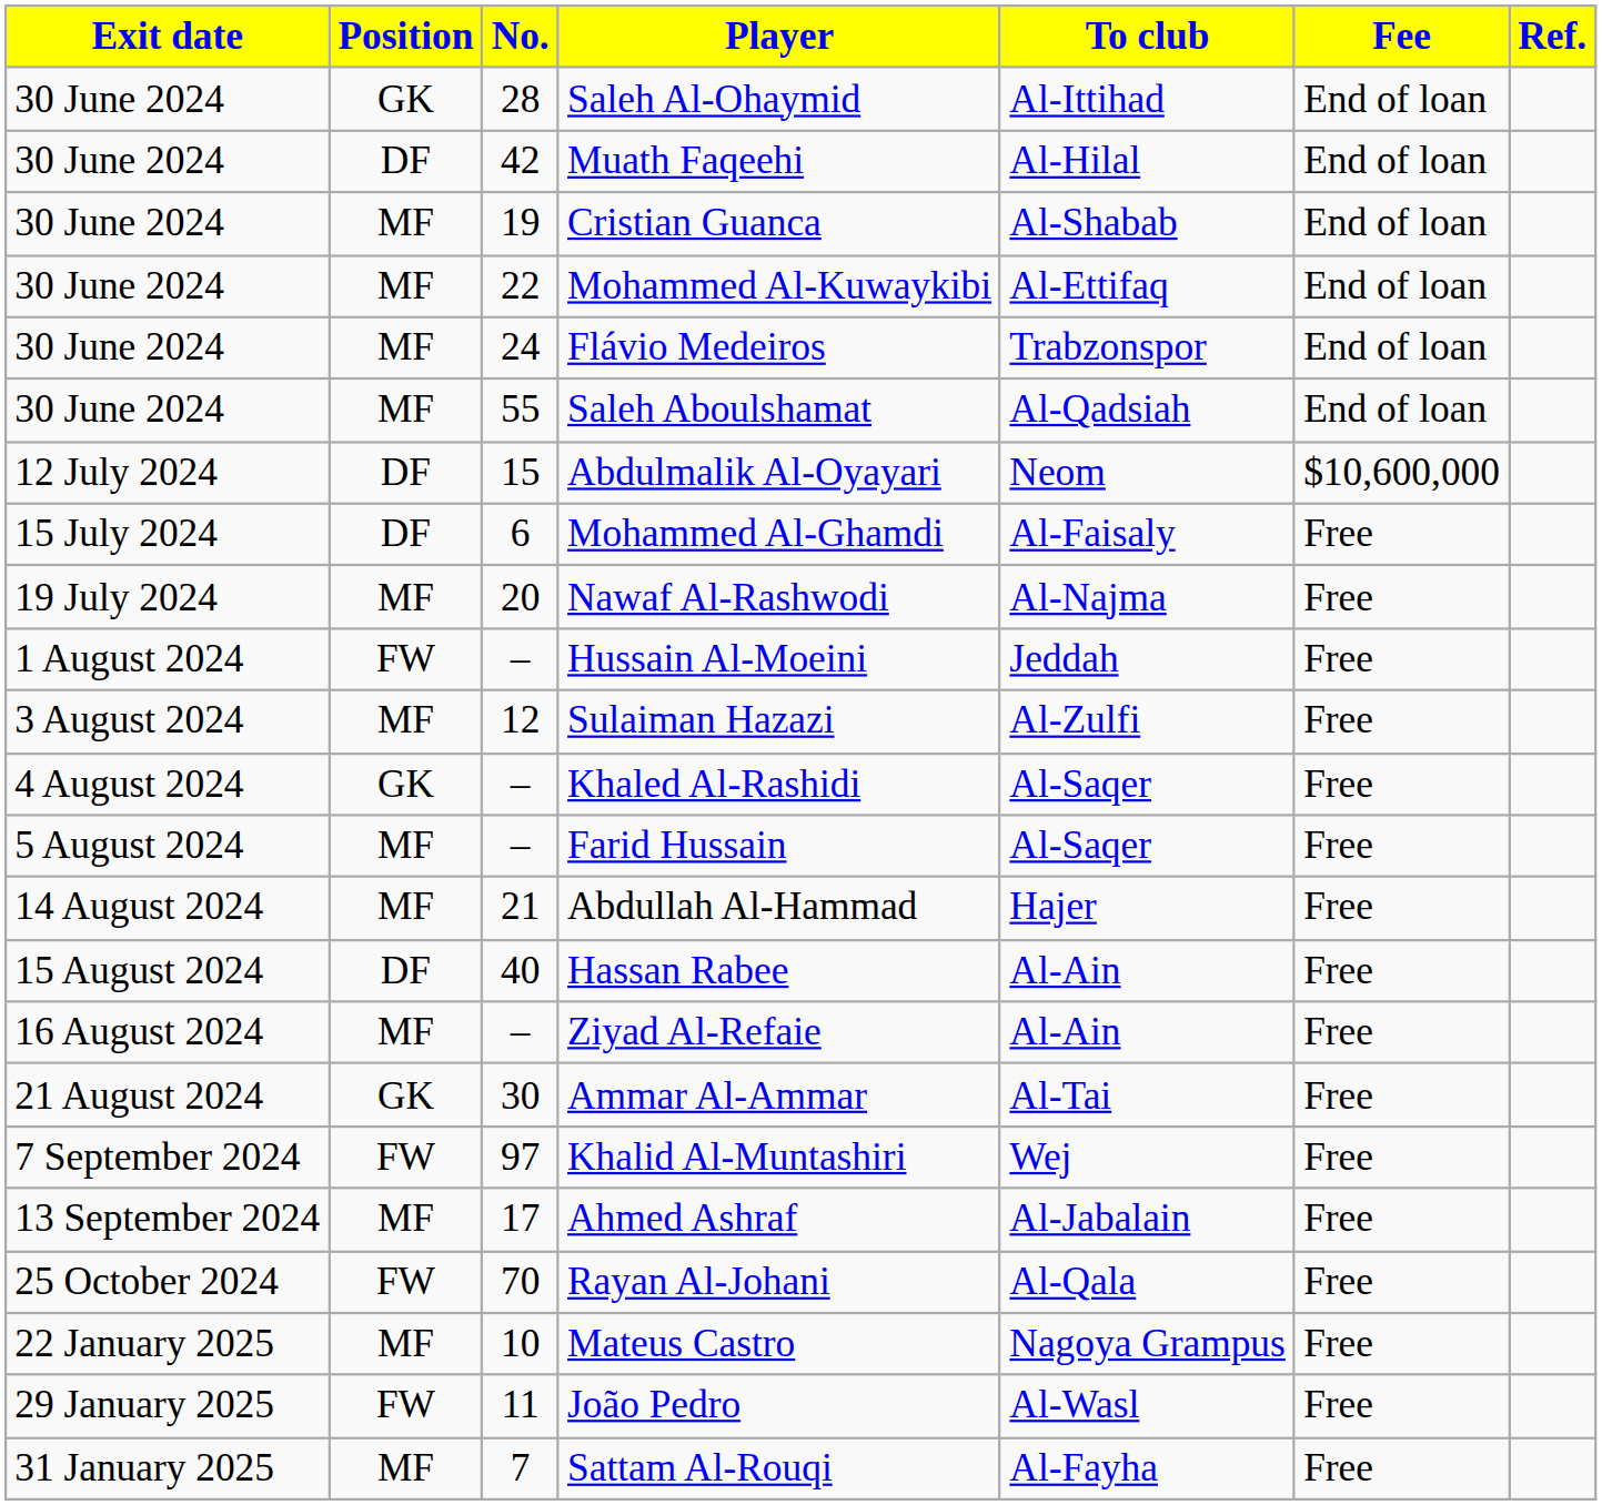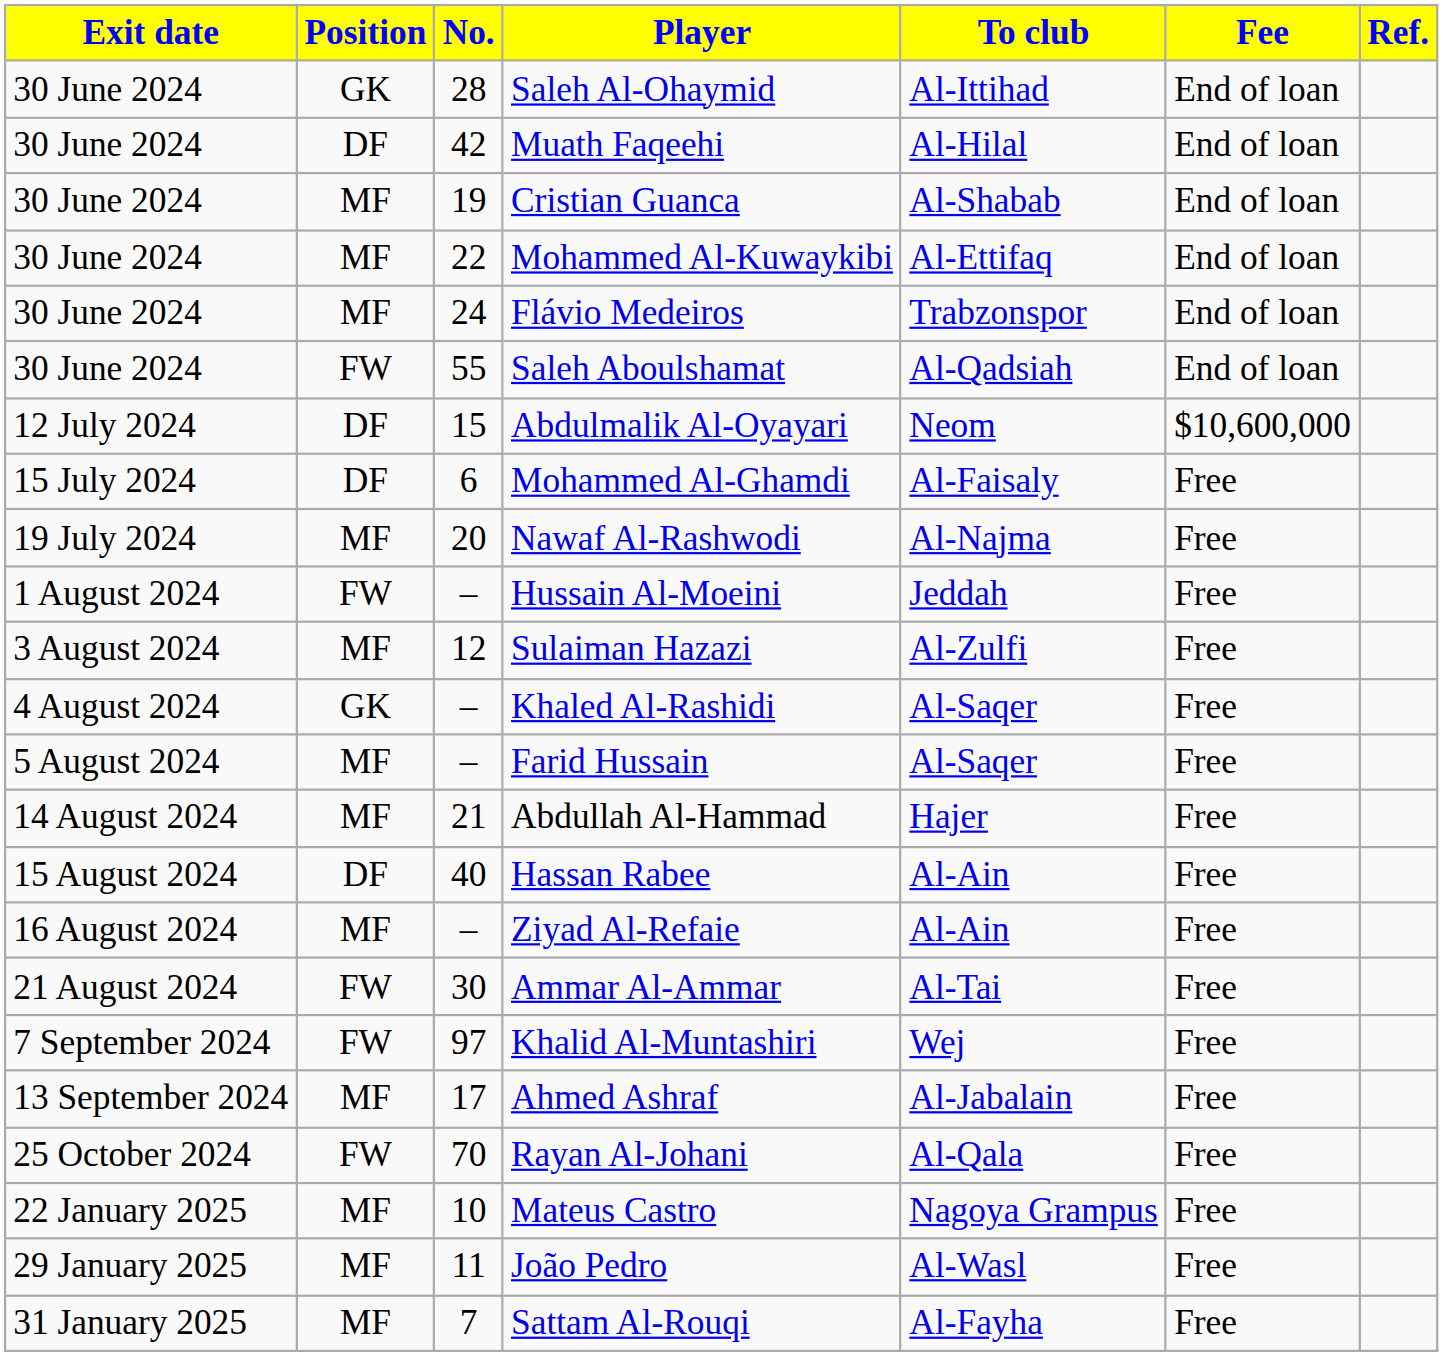Saleh Aboulshamat | Position: MF -> FW
Ammar Al-Ammar | Position: GK -> FW
João Pedro | Position: FW -> MF
